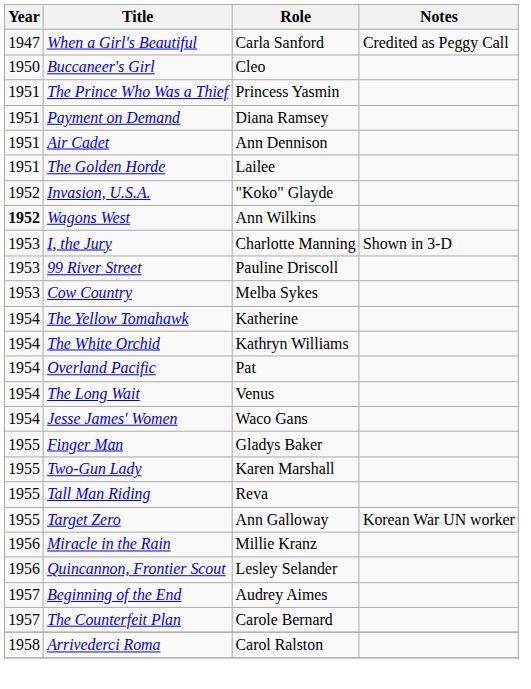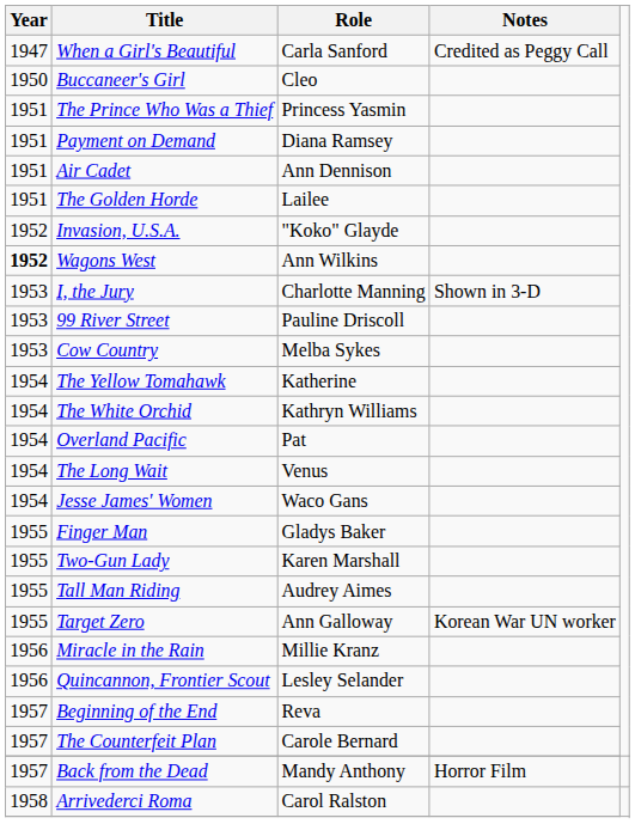Tall Man Riding | Role: Reva -> Audrey Aimes
Beginning of the End | Role: Audrey Aimes -> Reva
+ row: 1957 | Back from the Dead | Mandy Anthony | Horror Film
